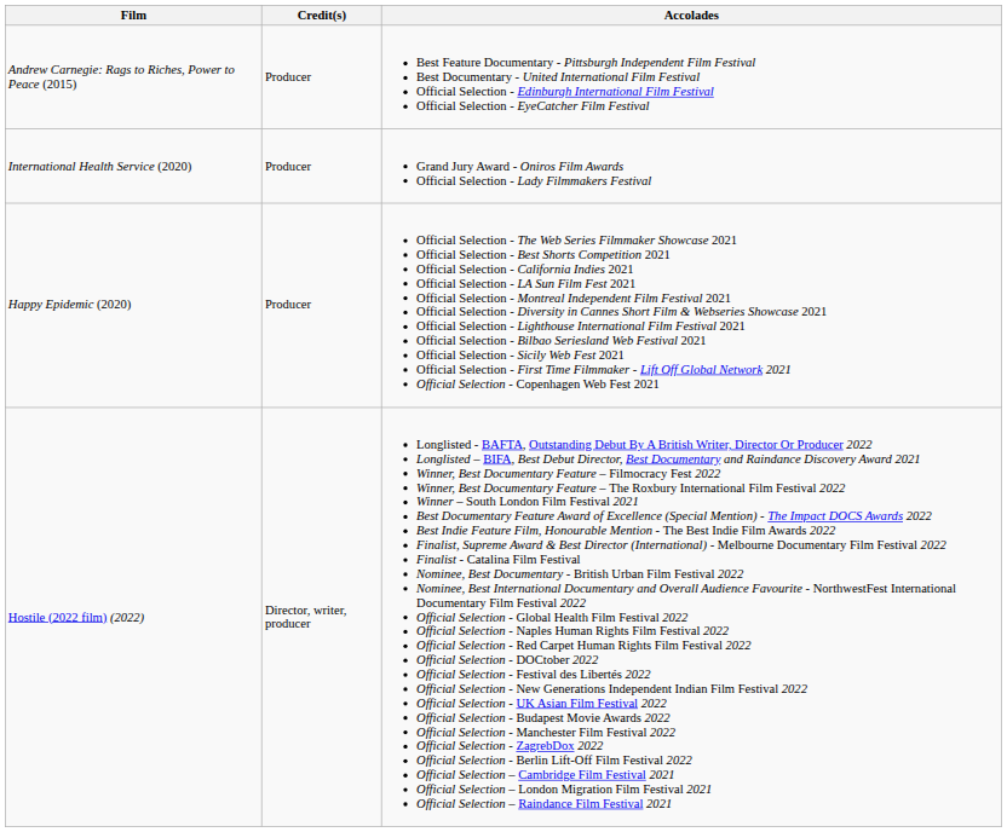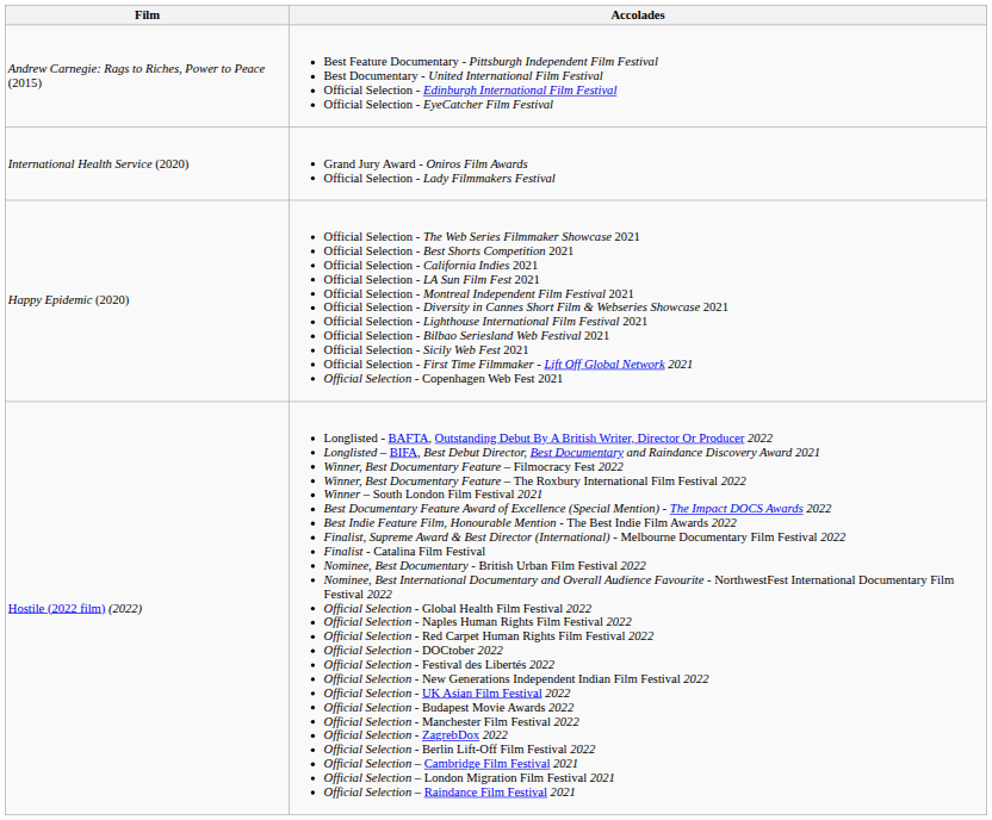- column: Credit(s) | Producer | Producer | Producer | Director, writer, producer
